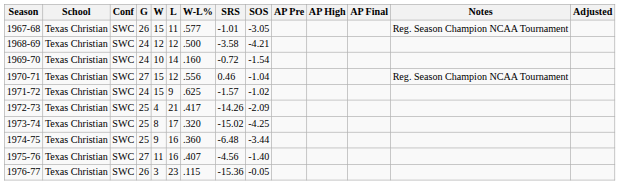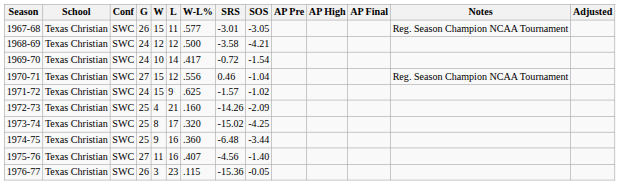1967-68 | SRS: -1.01 -> -3.01
1969-70 | W-L%: .160 -> .417
1972-73 | W-L%: .417 -> .160
